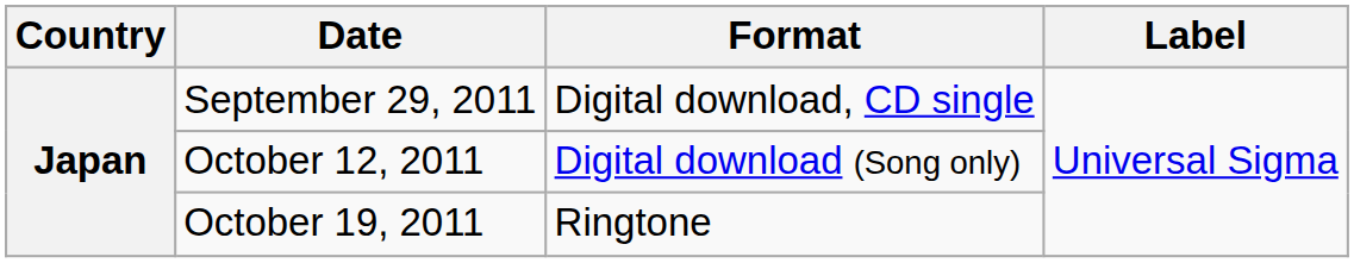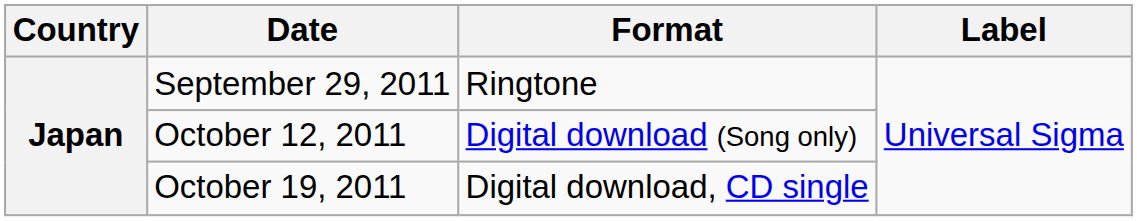September 29, 2011 | Format: Digital download, CD single -> Ringtone
October 19, 2011 | Format: Ringtone -> Digital download, CD single
